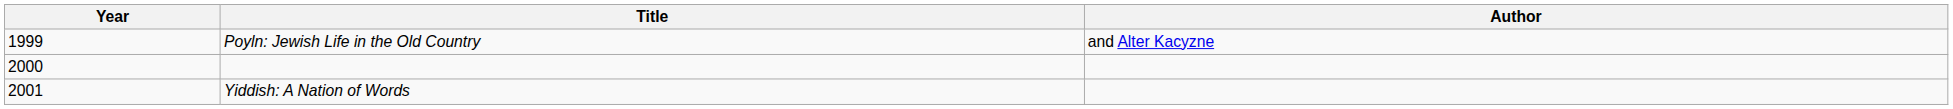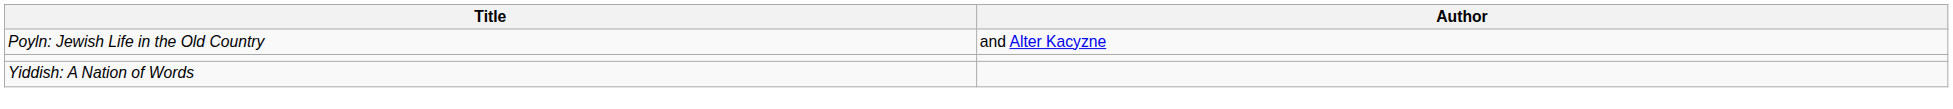- column: Year | 1999 | 2000 | 2001
